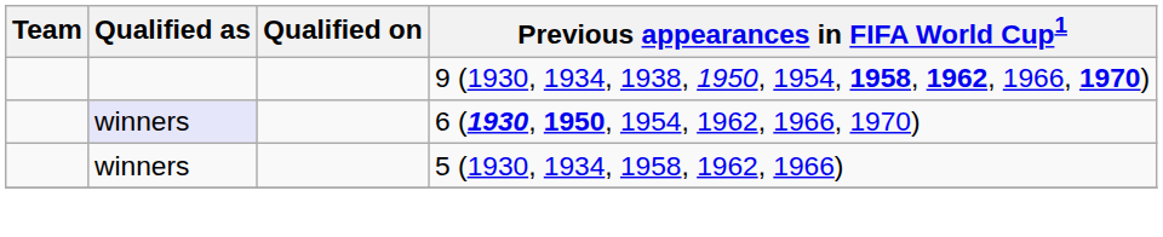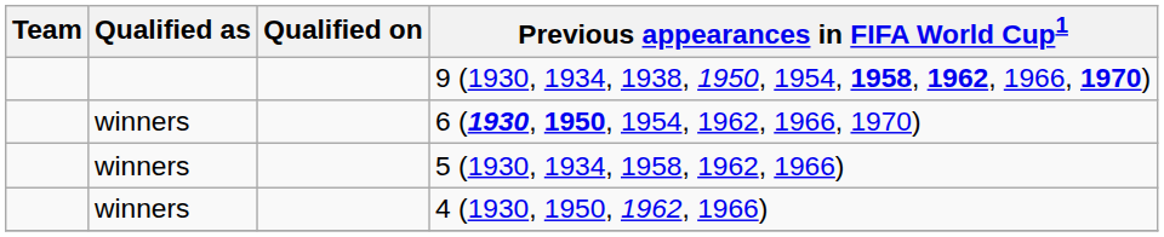6 (1930, 1950, 1954, 1962, 1966, 1970) | Qualified as: lavender background -> no background
+ row: winners | 4 (1930, 1950, 1962, 1966)
